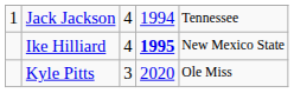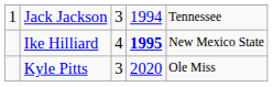Jack Jackson | column 3: 4 -> 3
